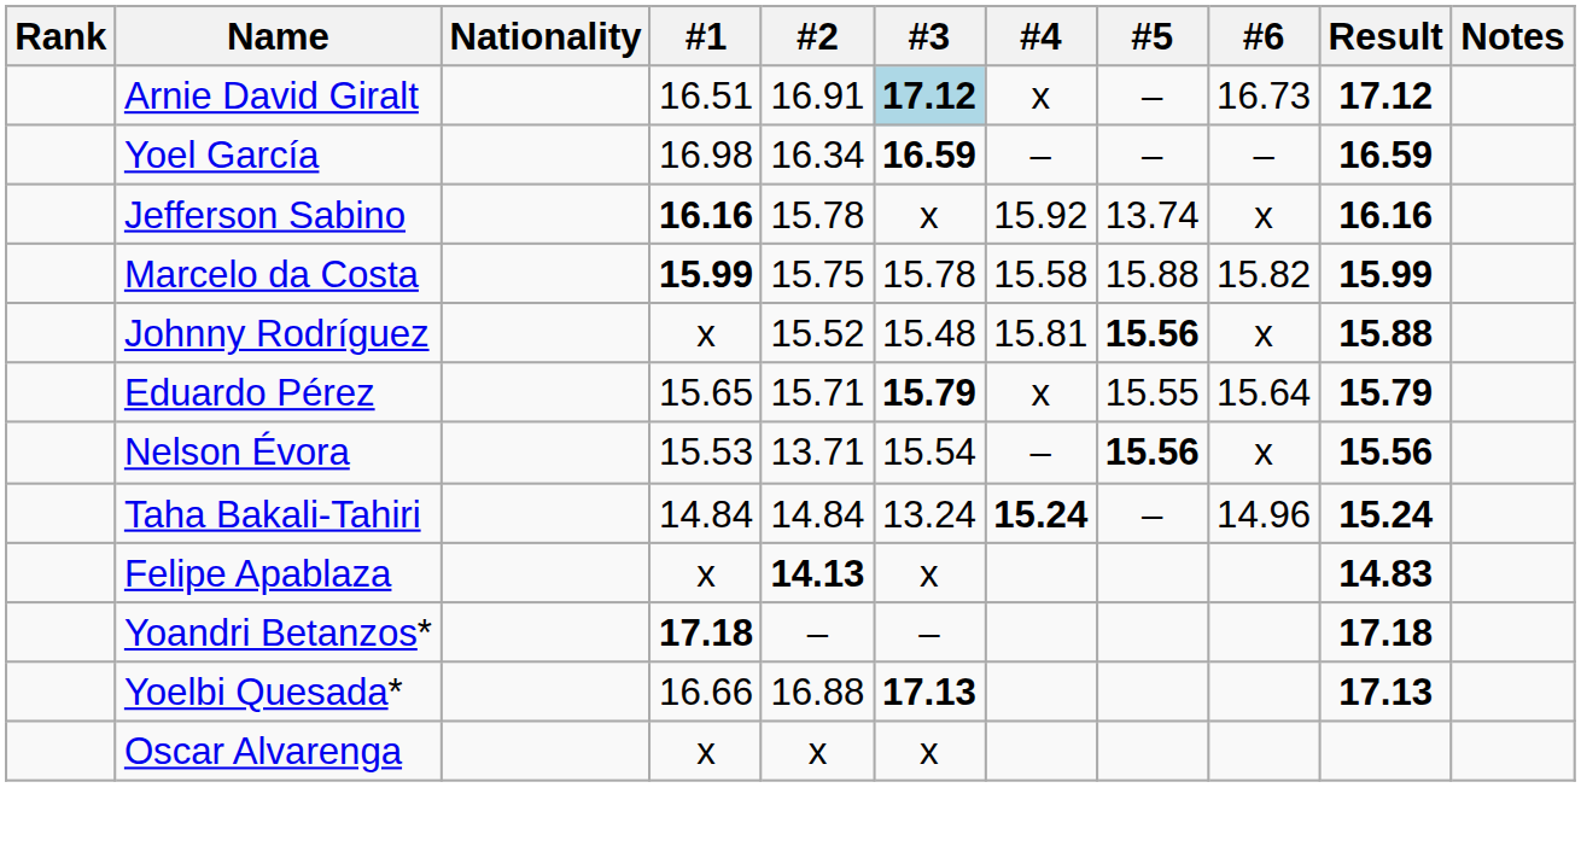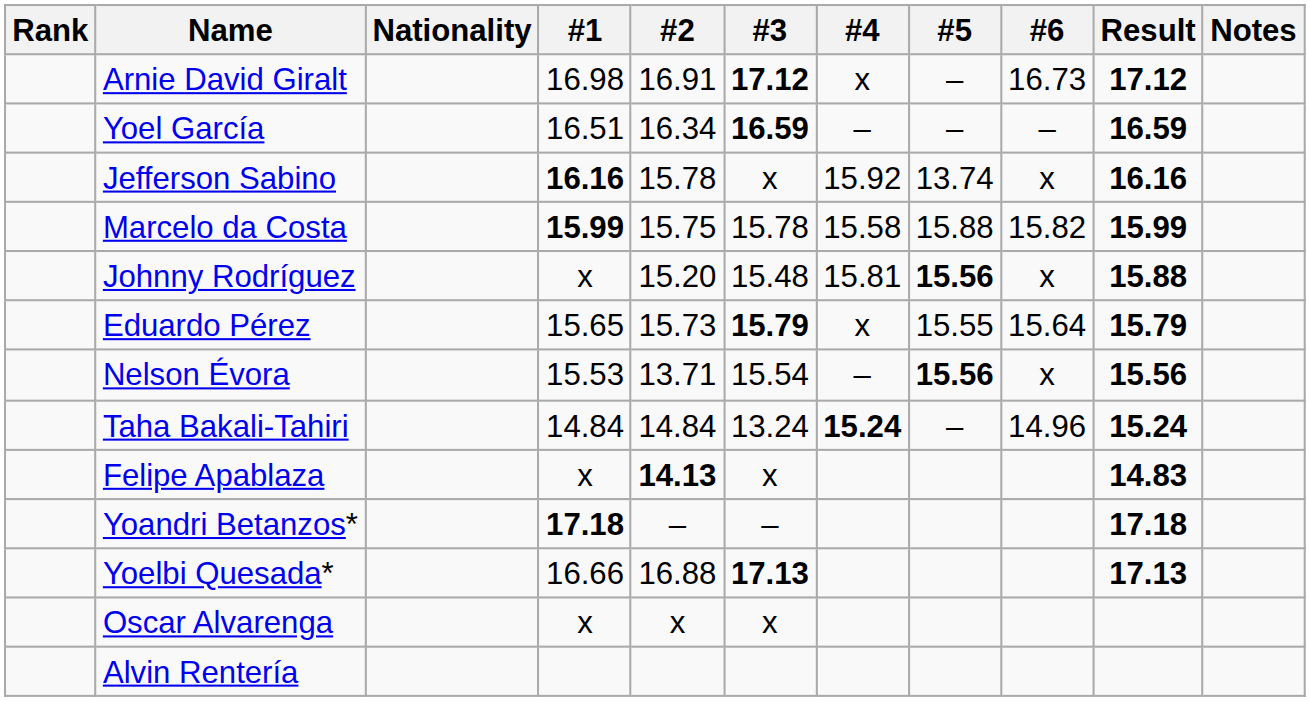Arnie David Giralt | #1: 16.51 -> 16.98
Arnie David Giralt | #3: lightblue background -> no background
Yoel García | #1: 16.98 -> 16.51
Johnny Rodríguez | #2: 15.52 -> 15.20
Eduardo Pérez | #2: 15.71 -> 15.73
+ row: Alvin Rentería
